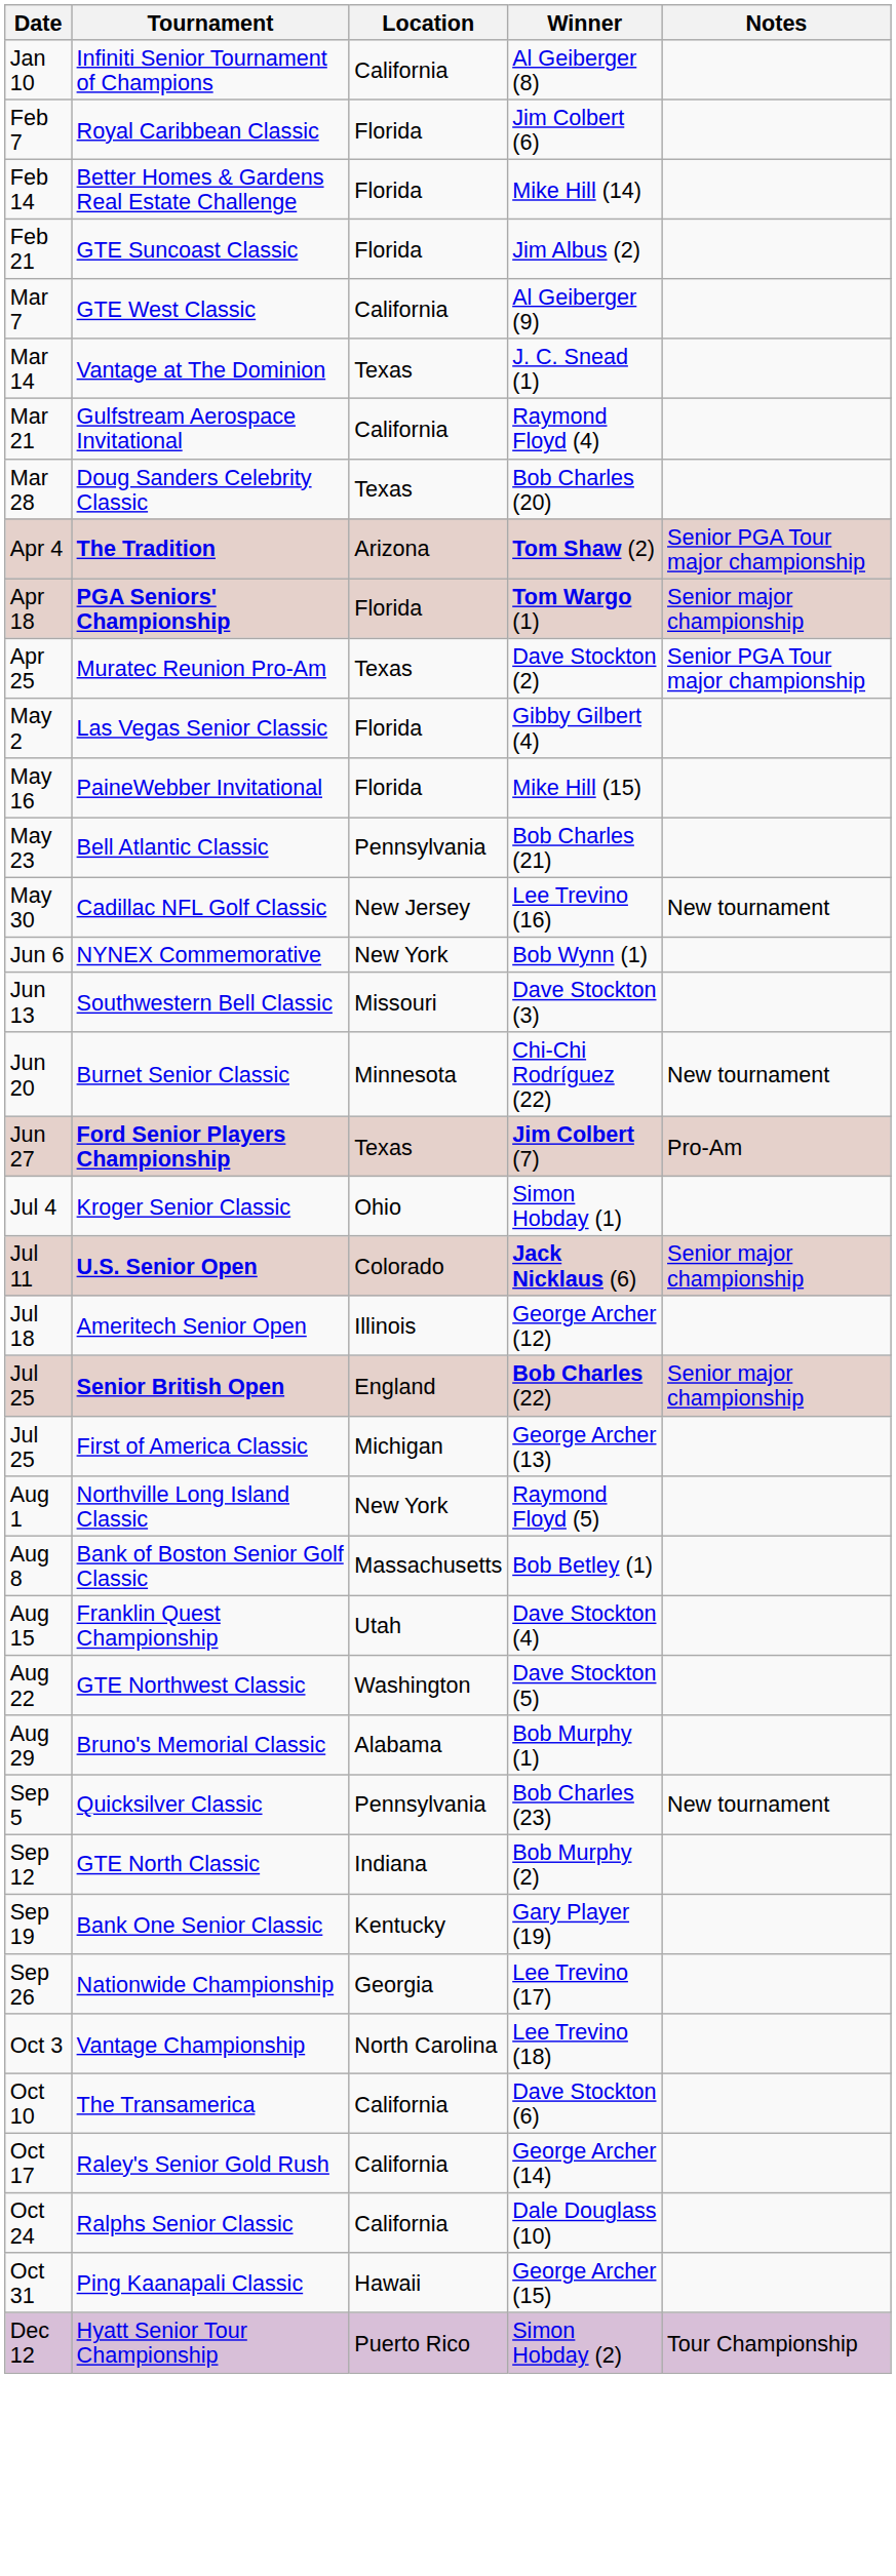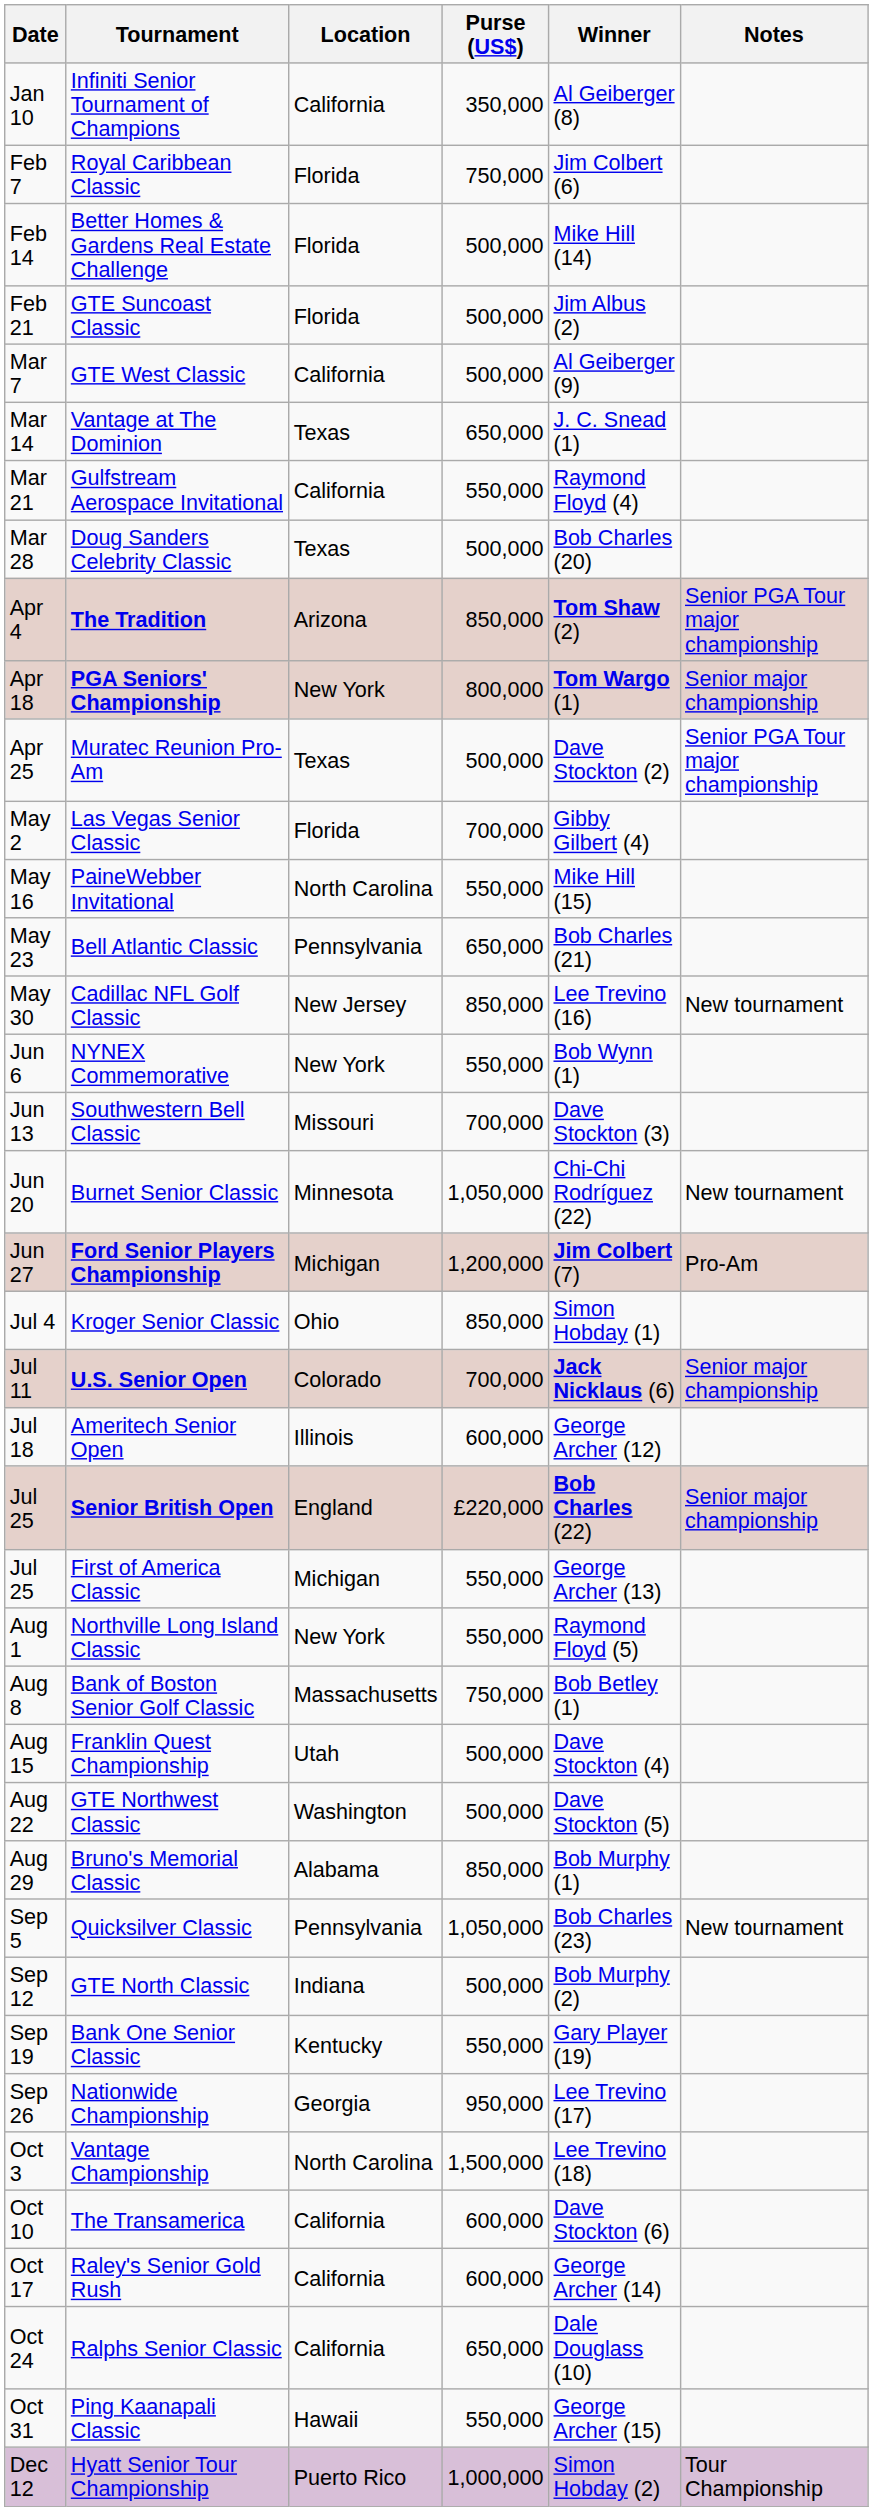+ column: Purse (US$) | 350,000 | 750,000 | 500,000 | 500,000 | 500,000 | 650,000 | 550,000 | 500,000 | 850,000 | 800,000 | 500,000 | 700,000 | 550,000 | 650,000 | 850,000 | 550,000 | 700,000 | 1,050,000 | 1,200,000 | 850,000 | 700,000 | 600,000 | £220,000 | 550,000 | 550,000 | 750,000 | 500,000 | 500,000 | 850,000 | 1,050,000 | 500,000 | 550,000 | 950,000 | 1,500,000 | 600,000 | 600,000 | 650,000 | 550,000 | 1,000,000
PGA Seniors' Championship | Location: Florida -> New York
PaineWebber Invitational | Location: Florida -> North Carolina
Ford Senior Players Championship | Location: Texas -> Michigan
